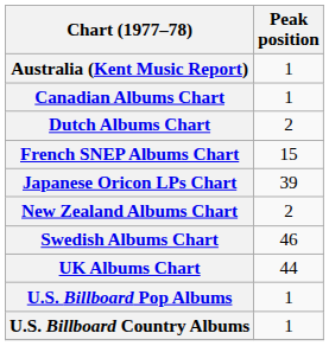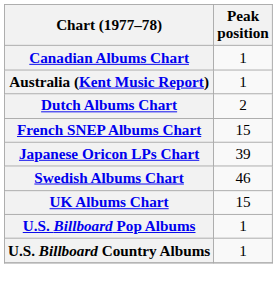rows swapped: Australia (Kent Music Report) <-> Canadian Albums Chart
- row: New Zealand Albums Chart | 2
UK Albums Chart | Peak position: 44 -> 15
